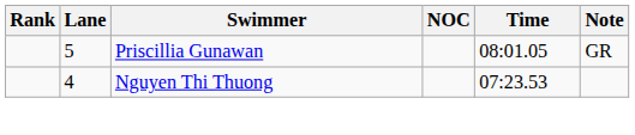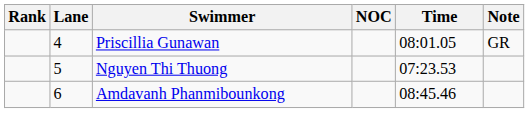Priscillia Gunawan | Lane: 5 -> 4
Nguyen Thi Thuong | Lane: 4 -> 5
+ row: 6 | Amdavanh Phanmibounkong | 08:45.46
